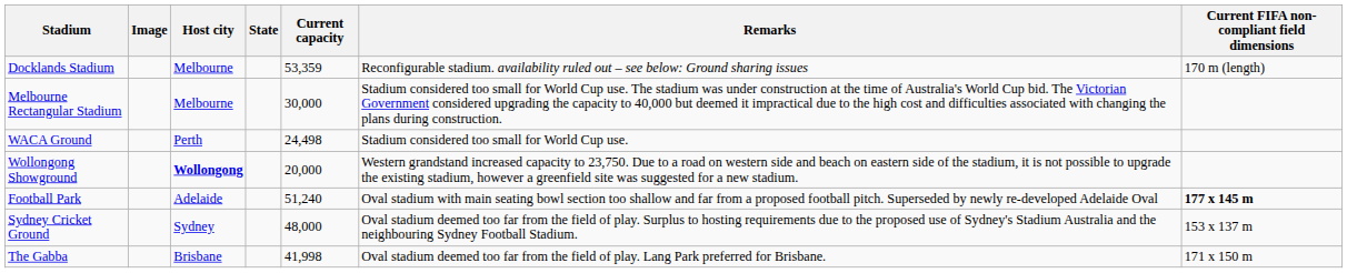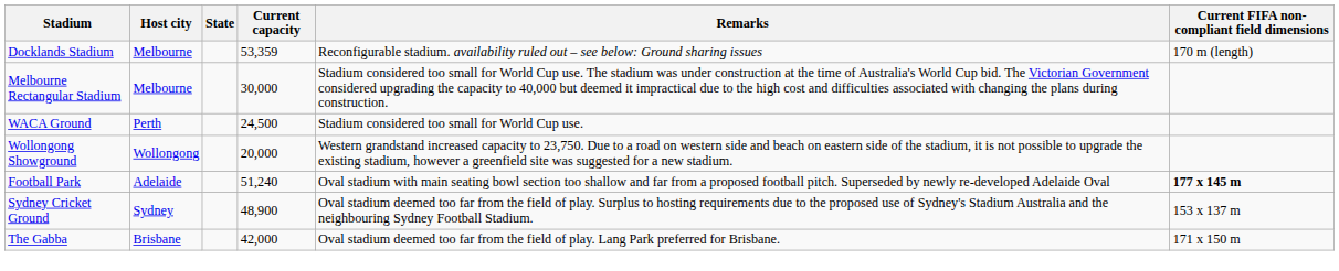- column: Image
WACA Ground | Current capacity: 24,498 -> 24,500
Wollongong Showground | Host city: bold -> normal
Sydney Cricket Ground | Current capacity: 48,000 -> 48,900
The Gabba | Current capacity: 41,998 -> 42,000
